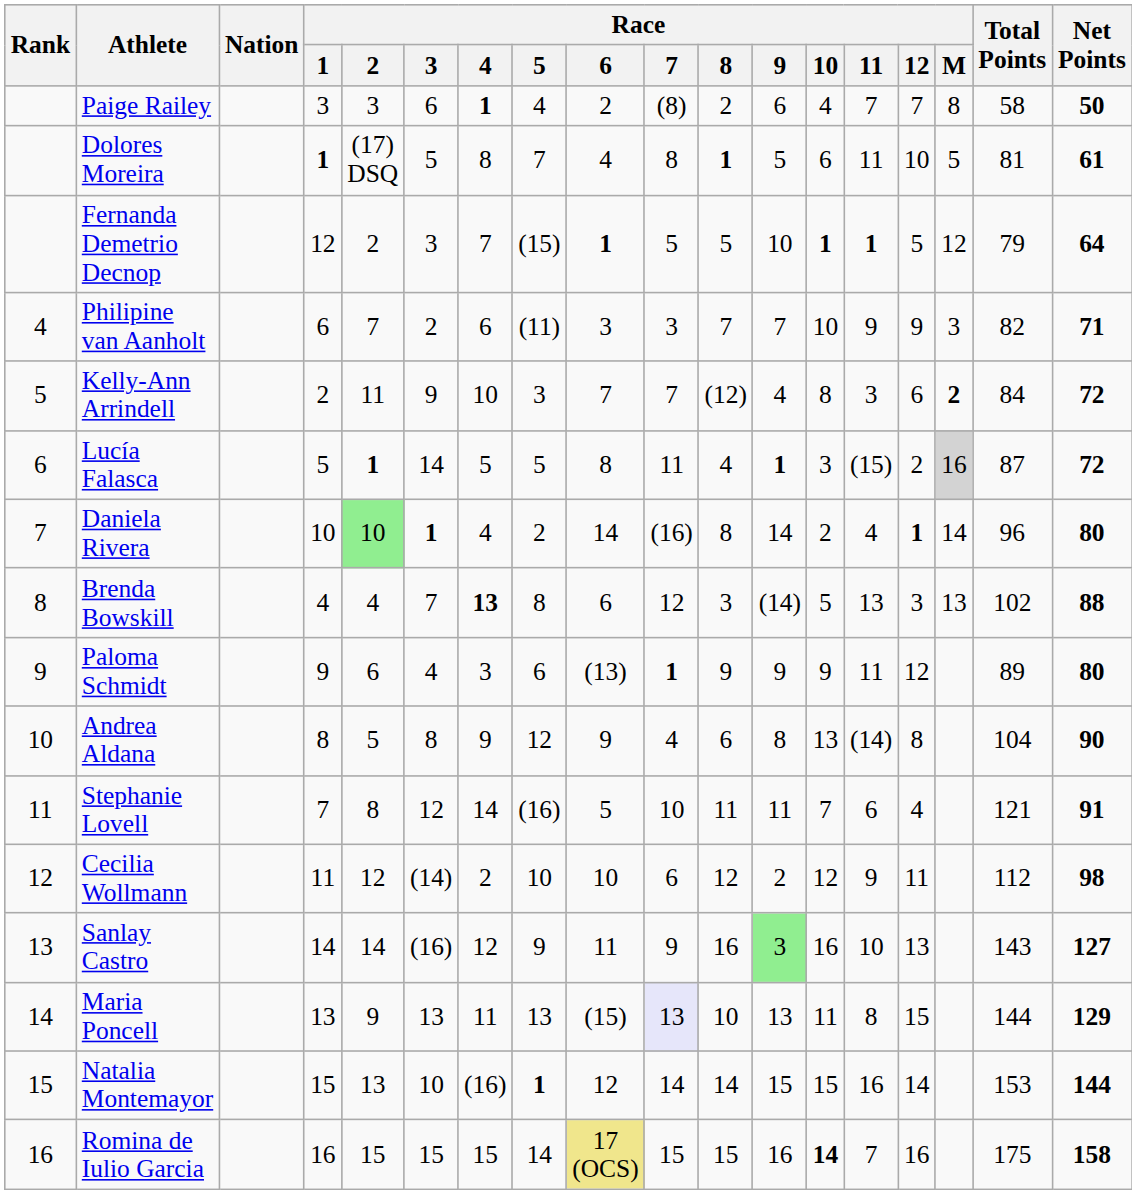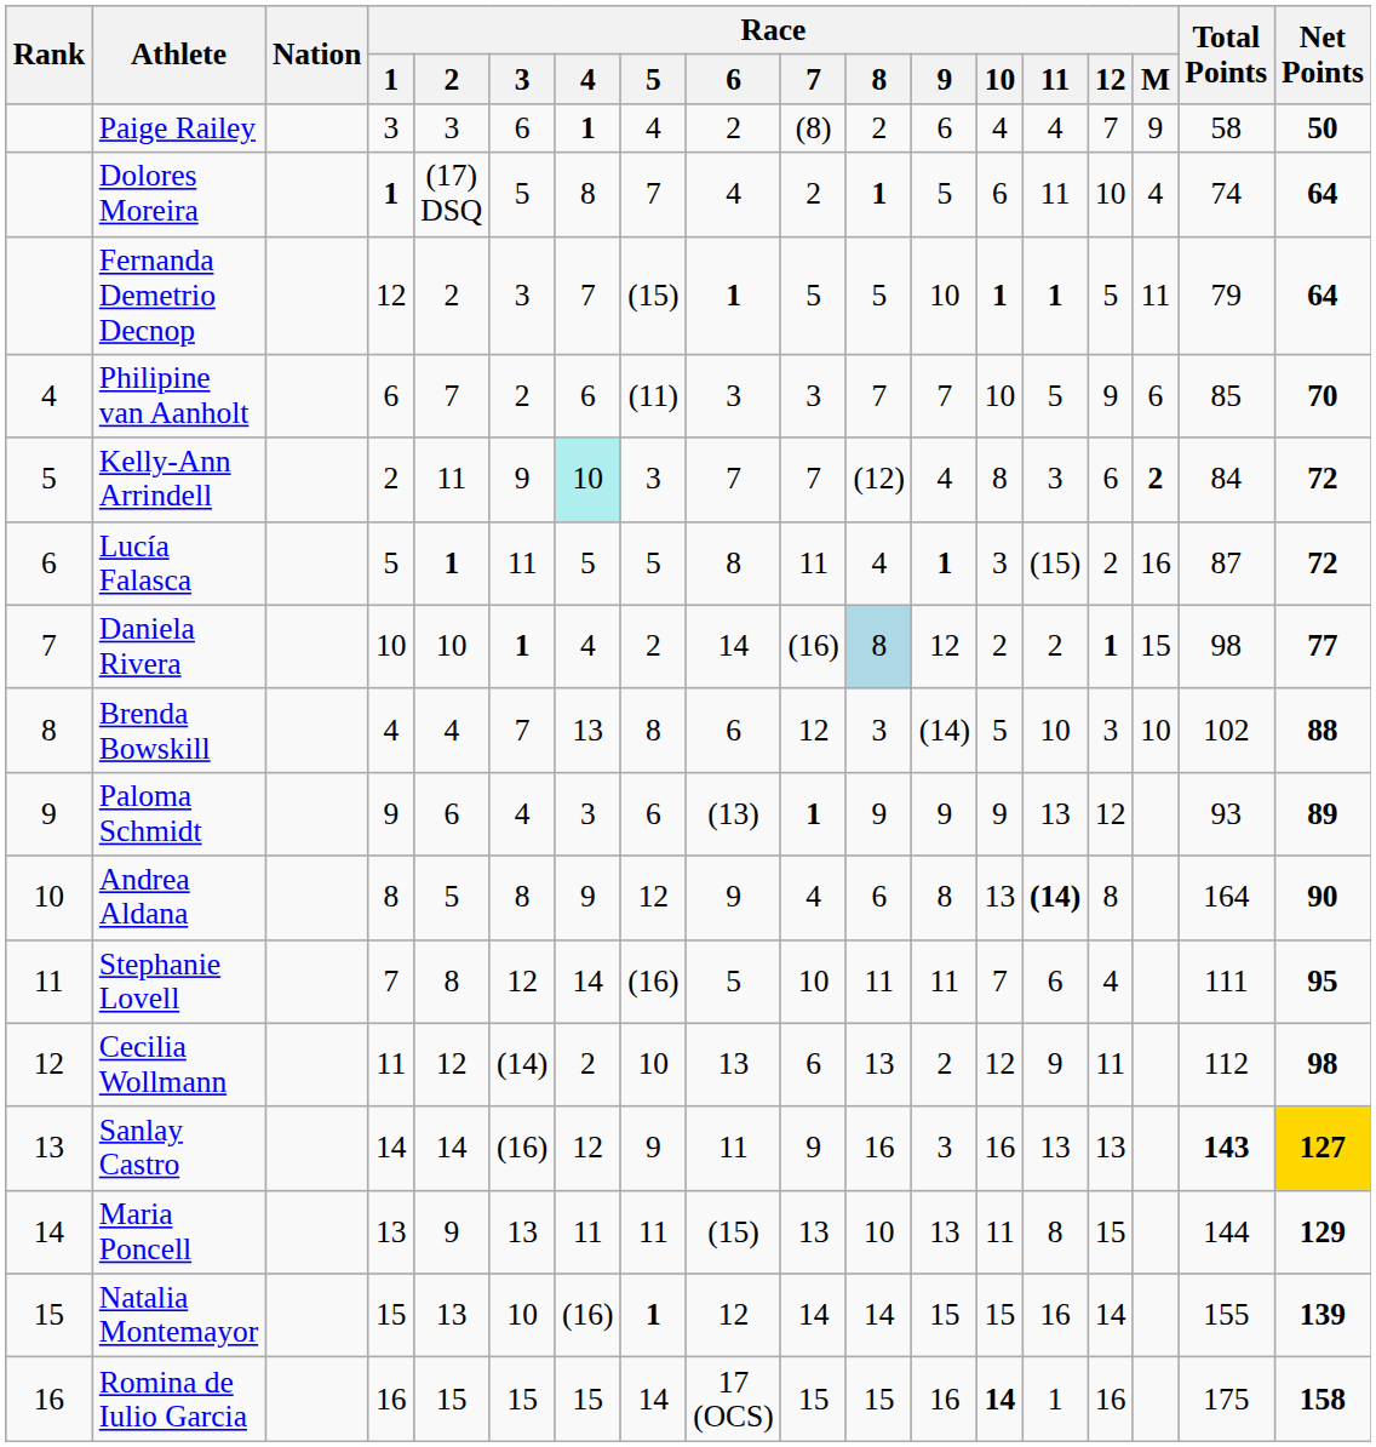Paige Railey | Race / 11: 7 -> 4
Paige Railey | Race / M: 8 -> 9
Dolores Moreira | Race / 7: 8 -> 2
Dolores Moreira | Race / M: 5 -> 4
Dolores Moreira | Total Points: 81 -> 74
Dolores Moreira | Net Points: 61 -> 64
Fernanda Demetrio Decnop | Race / M: 12 -> 11
Philipine van Aanholt | Race / 11: 9 -> 5
Philipine van Aanholt | Race / M: 3 -> 6
Philipine van Aanholt | Total Points: 82 -> 85
Philipine van Aanholt | Net Points: 71 -> 70
Kelly-Ann Arrindell | Race / 4: no background -> paleturquoise background
Lucía Falasca | Race / 3: 14 -> 11
Lucía Falasca | Race / M: lightgrey background -> no background
Daniela Rivera | Race / 2: lightgreen background -> no background
Daniela Rivera | Race / 8: no background -> lightblue background
Daniela Rivera | Race / 9: 14 -> 12
Daniela Rivera | Race / 11: 4 -> 2
Daniela Rivera | Race / M: 14 -> 15
Daniela Rivera | Total Points: 96 -> 98
Daniela Rivera | Net Points: 80 -> 77
Brenda Bowskill | Race / 4: bold -> normal
Brenda Bowskill | Race / 11: 13 -> 10
Brenda Bowskill | Race / M: 13 -> 10
Paloma Schmidt | Race / 11: 11 -> 13
Paloma Schmidt | Total Points: 89 -> 93
Paloma Schmidt | Net Points: 80 -> 89
Andrea Aldana | Race / 11: normal -> bold
Andrea Aldana | Total Points: 104 -> 164
Stephanie Lovell | Total Points: 121 -> 111
Stephanie Lovell | Net Points: 91 -> 95
Cecilia Wollmann | Race / 6: 10 -> 13
Cecilia Wollmann | Race / 8: 12 -> 13
Sanlay Castro | Race / 9: lightgreen background -> no background
Sanlay Castro | Race / 11: 10 -> 13
Sanlay Castro | Total Points: normal -> bold
Sanlay Castro | Net Points: no background -> gold background
Maria Poncell | Race / 5: 13 -> 11
Maria Poncell | Race / 7: lavender background -> no background
Natalia Montemayor | Total Points: 153 -> 155
Natalia Montemayor | Net Points: 144 -> 139
Romina de Iulio Garcia | Race / 6: khaki background -> no background
Romina de Iulio Garcia | Race / 11: 7 -> 1
